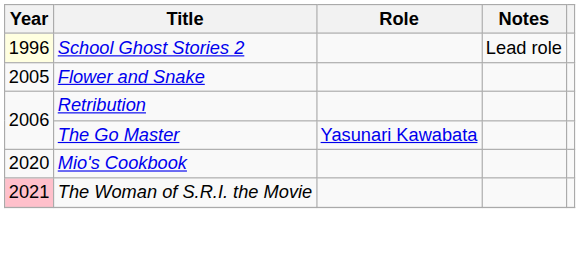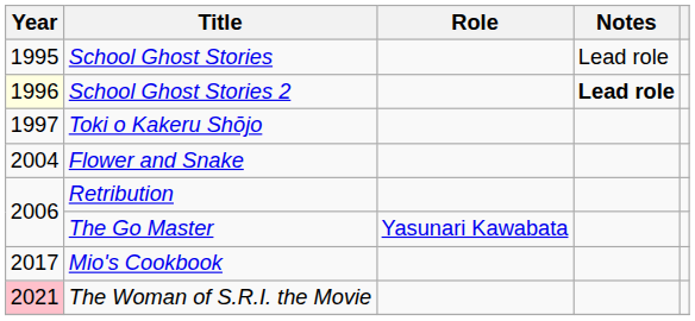+ row: 1995 | School Ghost Stories | Lead role
School Ghost Stories 2 | Notes: normal -> bold
+ row: 1997 | Toki o Kakeru Shōjo
Flower and Snake | Year: 2005 -> 2004
Mio's Cookbook | Year: 2020 -> 2017
